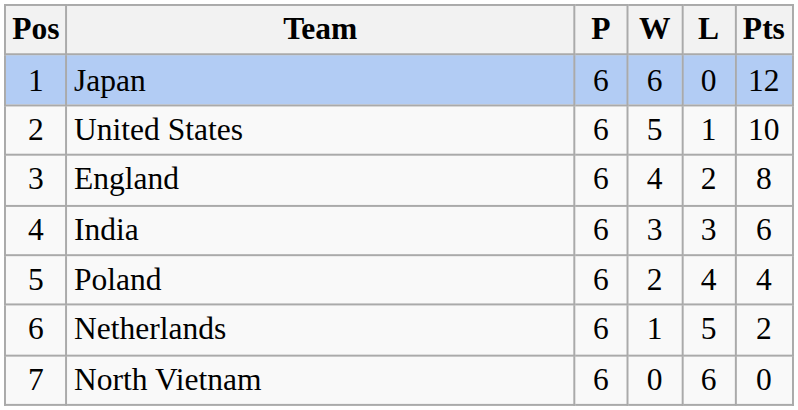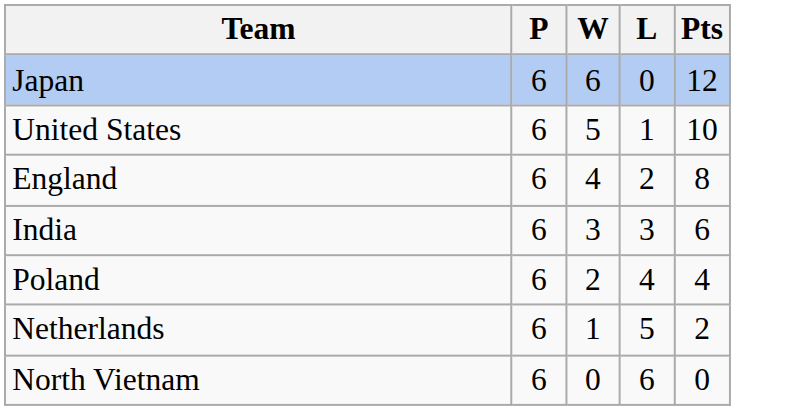- column: Pos | 1 | 2 | 3 | 4 | 5 | 6 | 7
